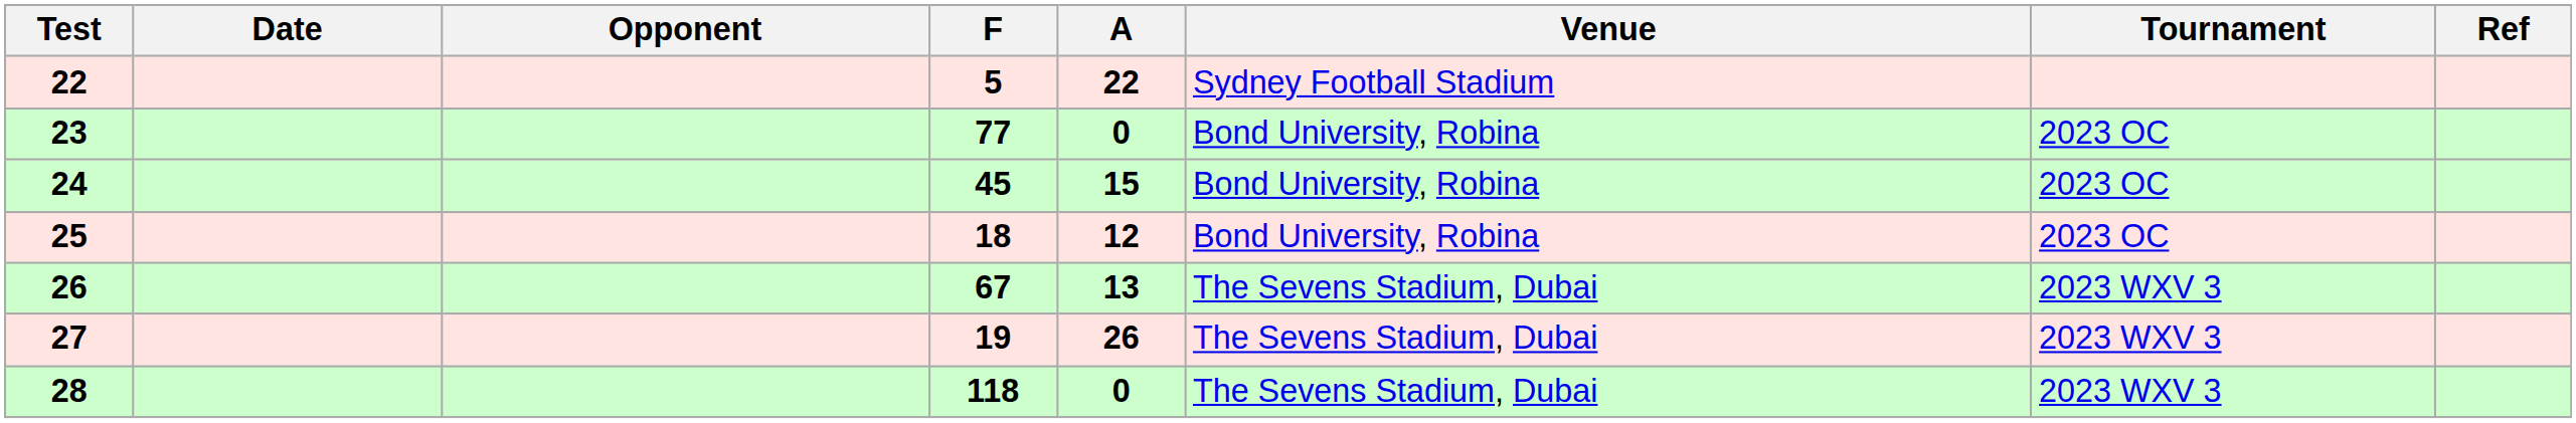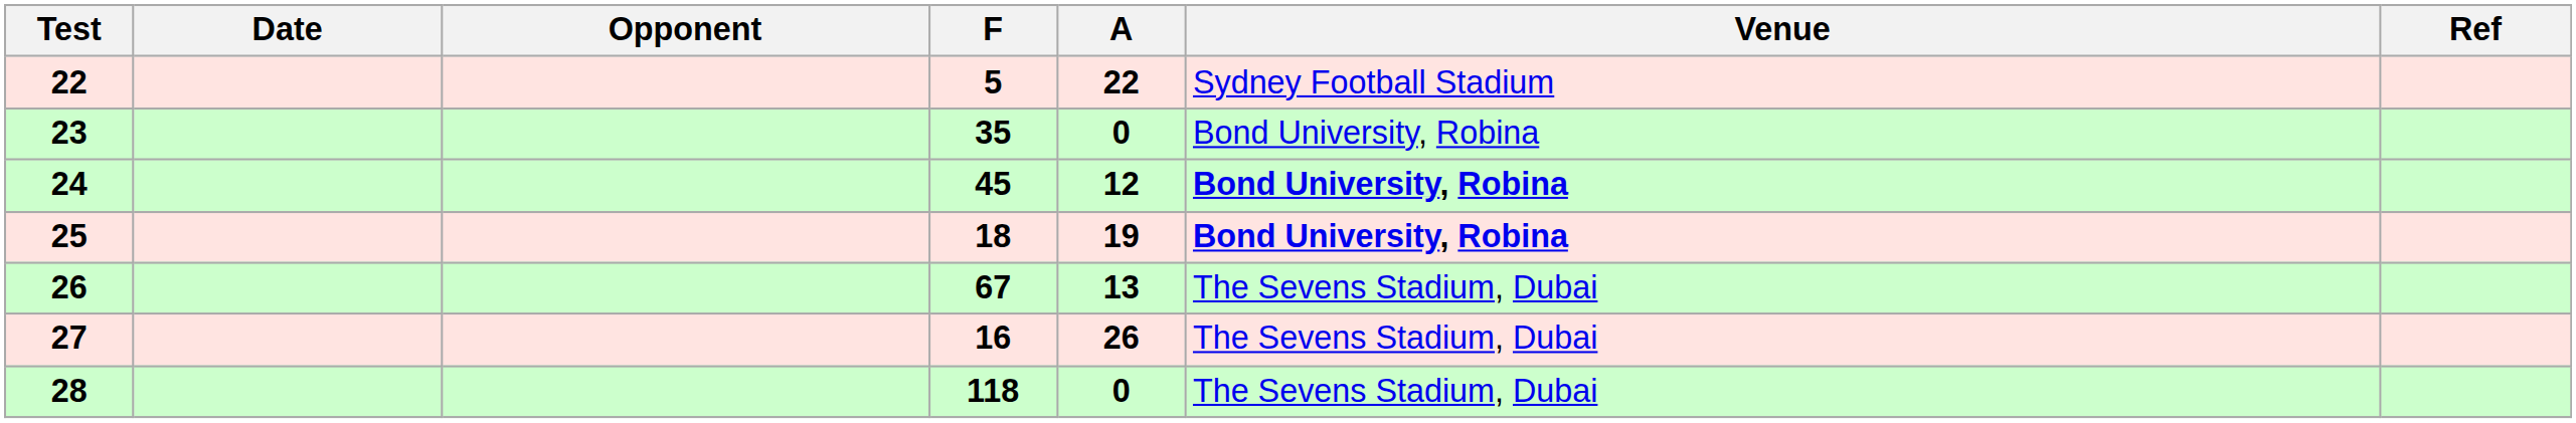- column: Tournament | 2023 OC | 2023 OC | 2023 OC | 2023 WXV 3 | 2023 WXV 3 | 2023 WXV 3
23 | F: 77 -> 35
24 | A: 15 -> 12
24 | Venue: normal -> bold
25 | A: 12 -> 19
25 | Venue: normal -> bold
27 | F: 19 -> 16
